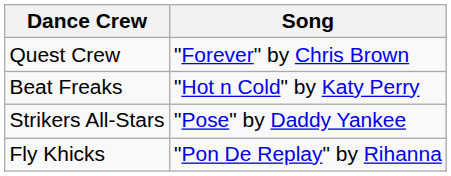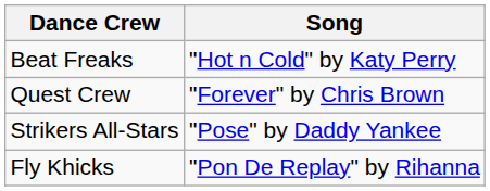rows swapped: Quest Crew <-> Beat Freaks
